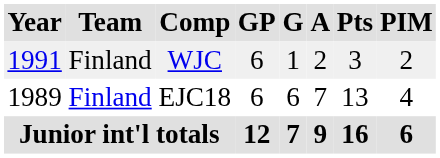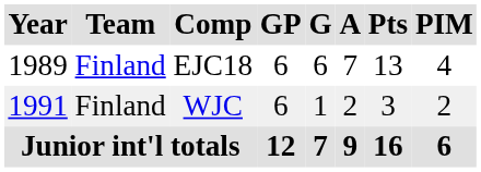rows swapped: EJC18 <-> WJC
